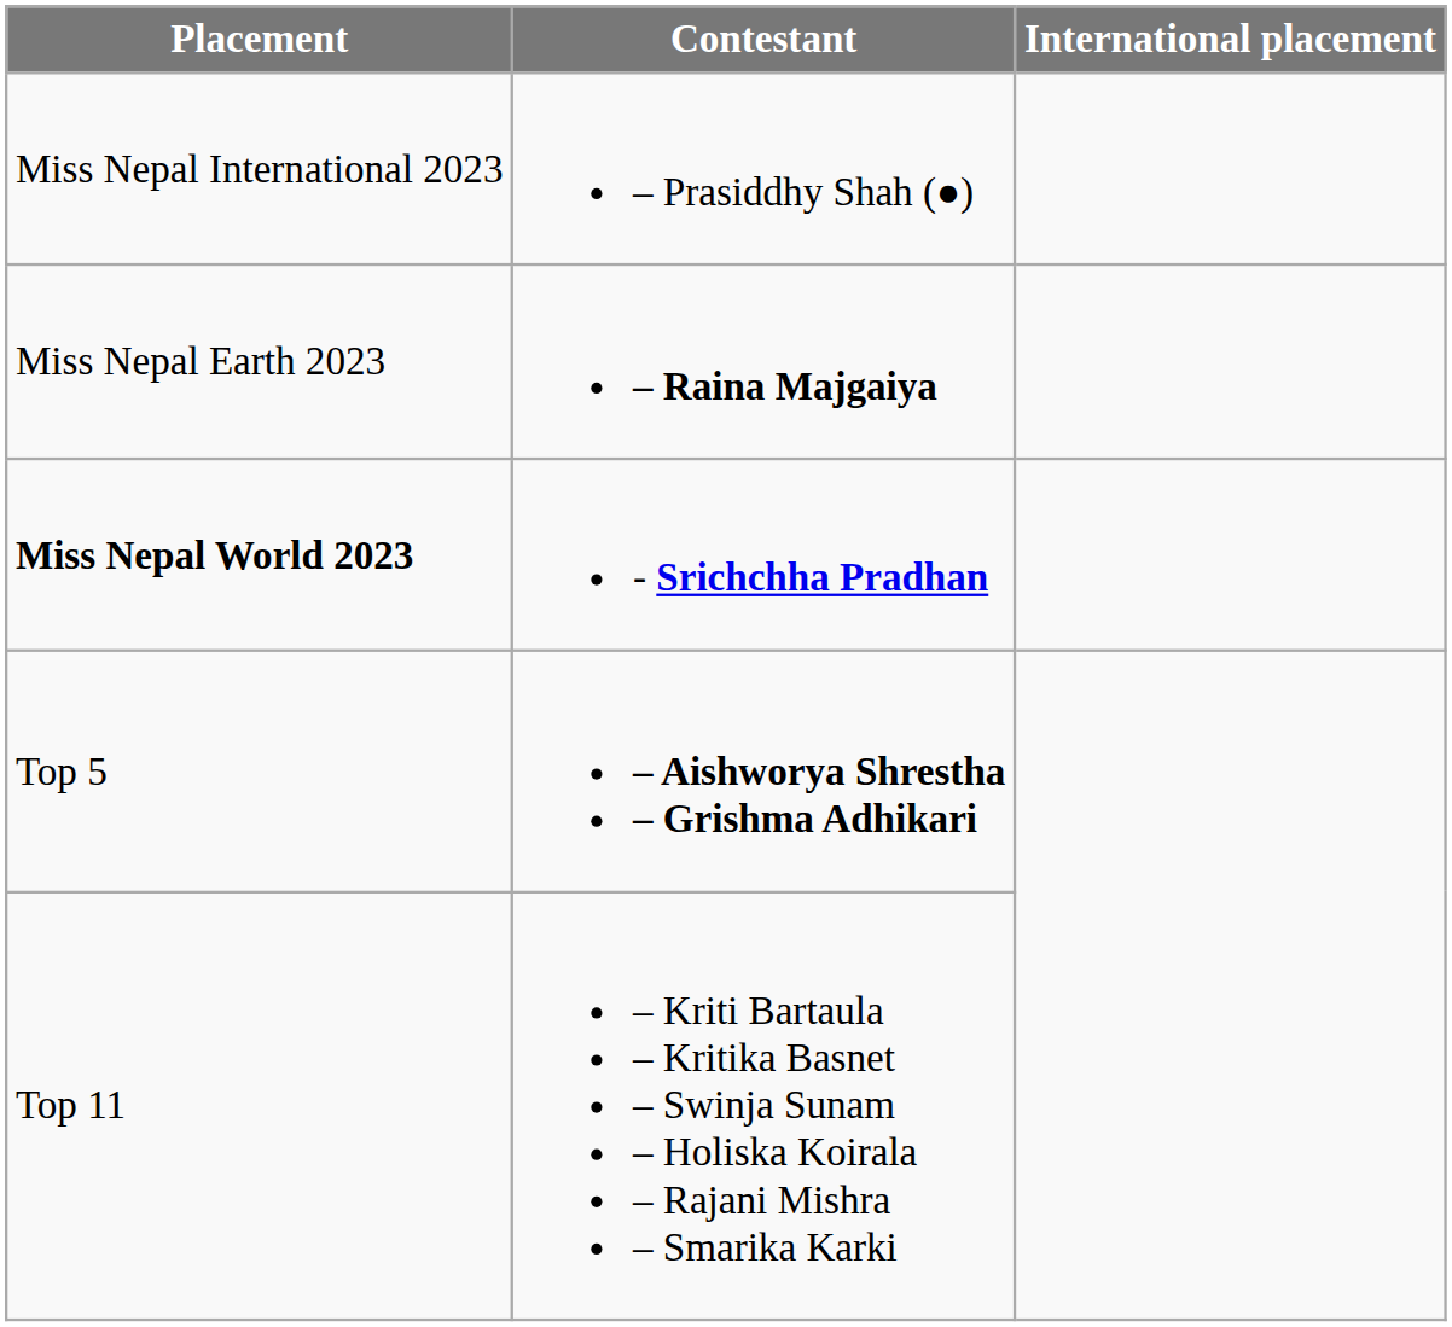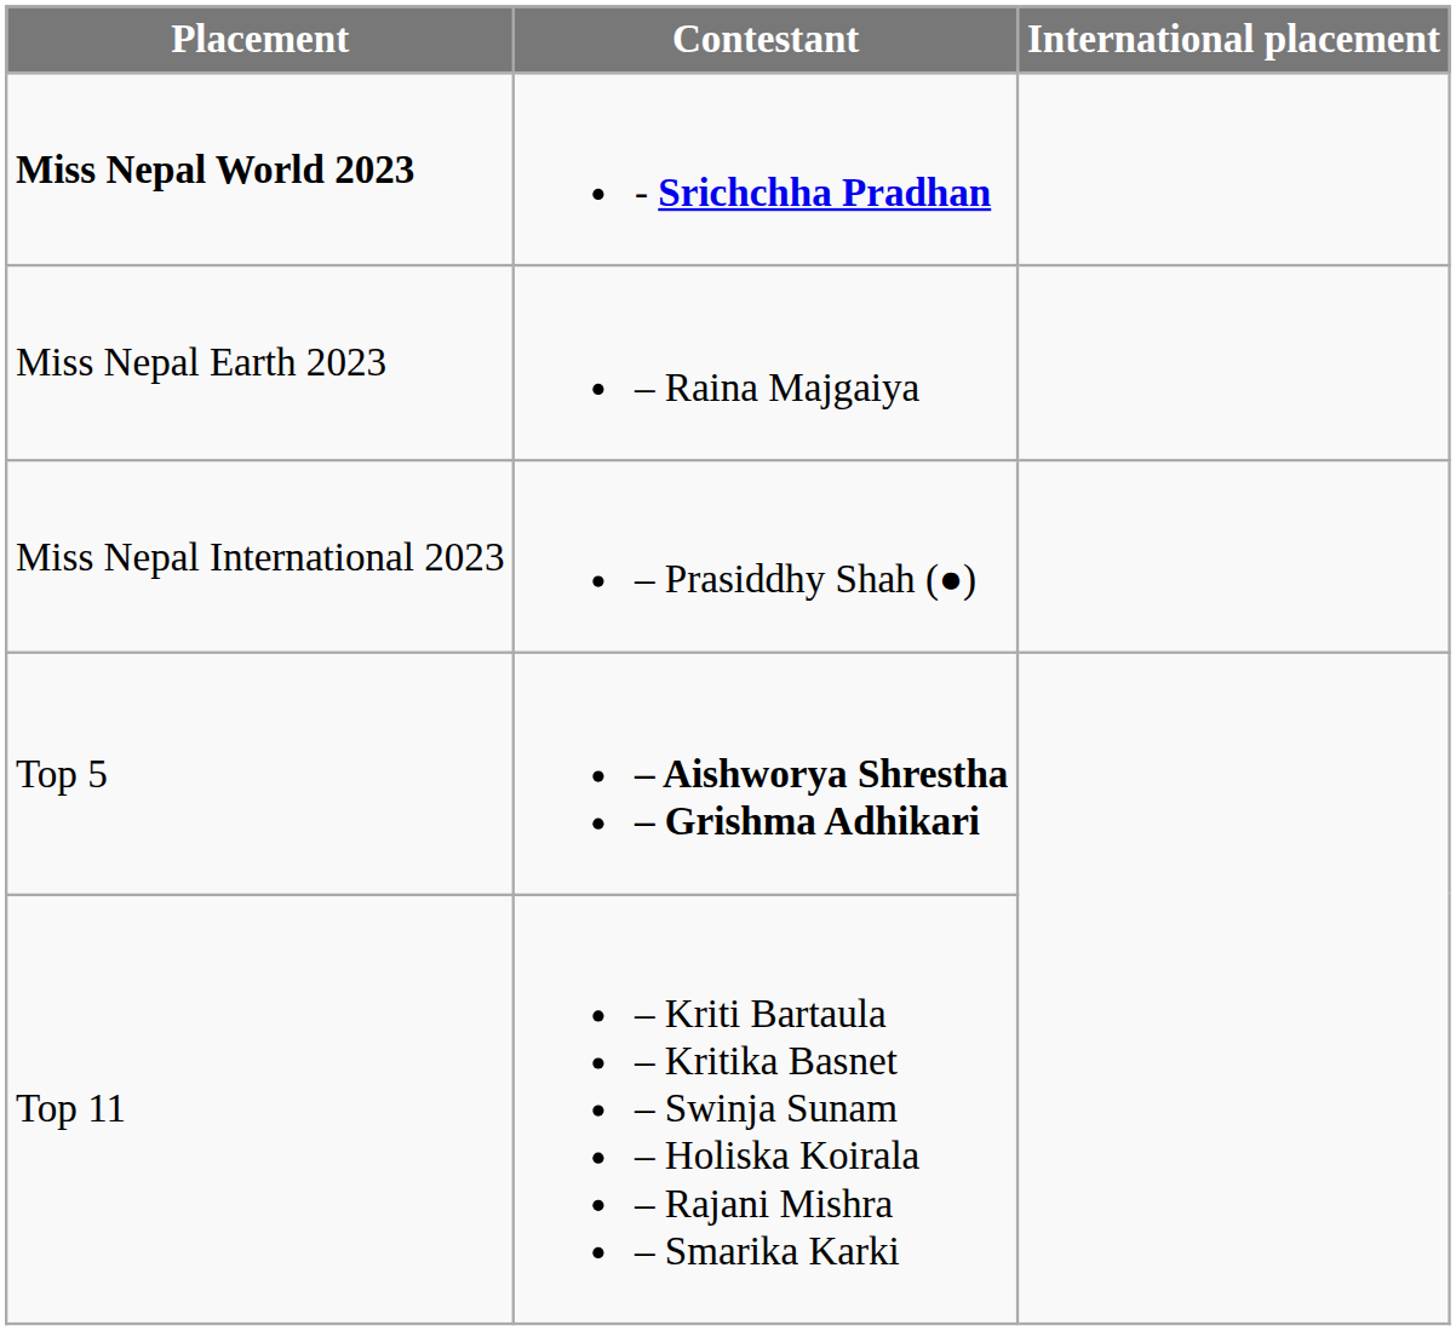rows swapped: Miss Nepal World 2023 <-> Miss Nepal International 2023
Miss Nepal Earth 2023 | Contestant: bold -> normal
